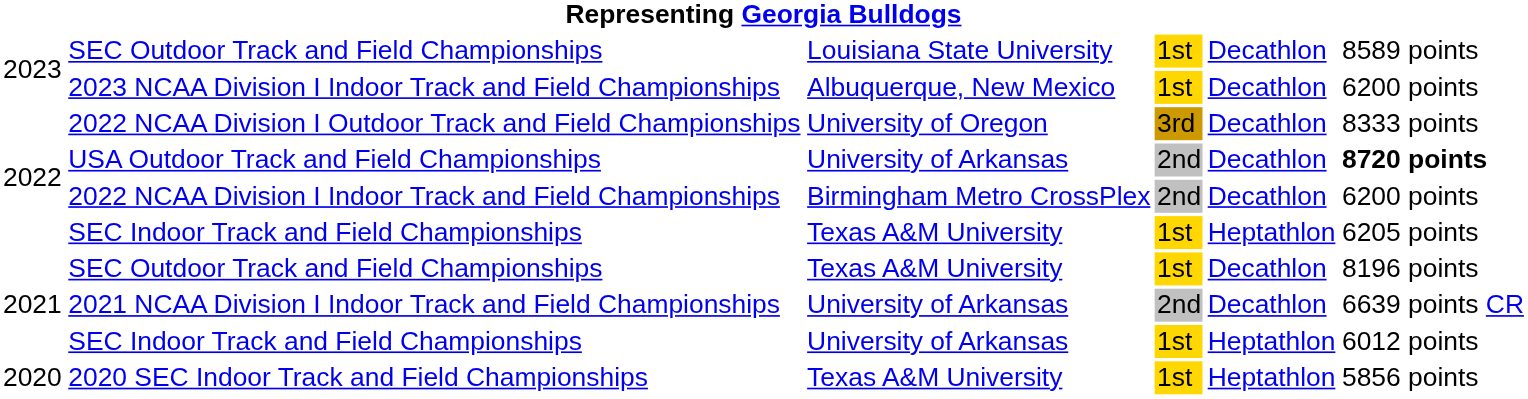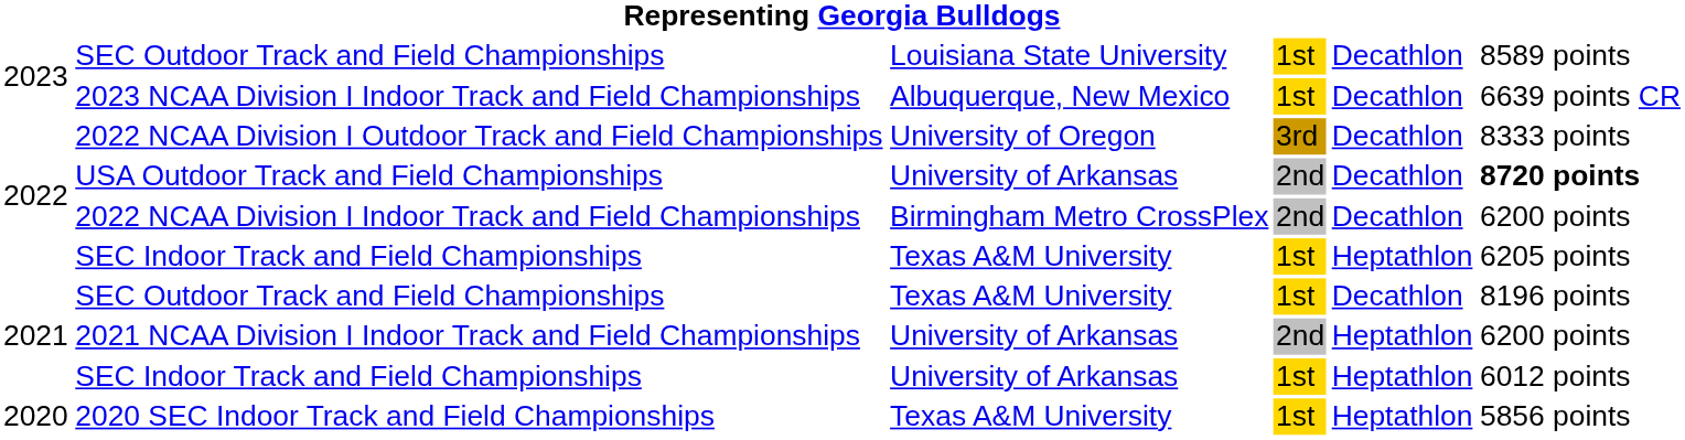2023 NCAA Division I Indoor Track and Field Championships | column 6: 6200 points -> 6639 points CR
2021 NCAA Division I Indoor Track and Field Championships | column 5: Decathlon -> Heptathlon
2021 NCAA Division I Indoor Track and Field Championships | column 6: 6639 points CR -> 6200 points
